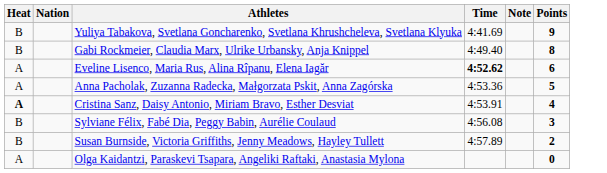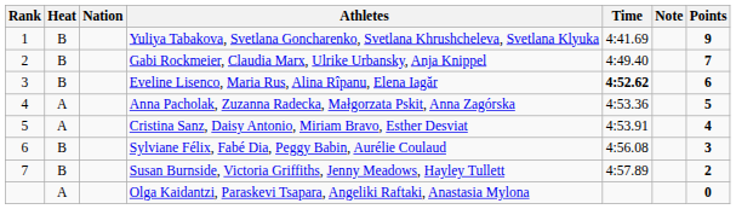+ column: Rank | 1 | 2 | 3 | 4 | 5 | 6 | 7
Gabi Rockmeier, Claudia Marx, Ulrike Urbansky, Anja Knippel | Points: 8 -> 7
Eveline Lisenco, Maria Rus, Alina Rîpanu, Elena Iagăr | Heat: A -> B
Cristina Sanz, Daisy Antonio, Miriam Bravo, Esther Desviat | Heat: bold -> normal
